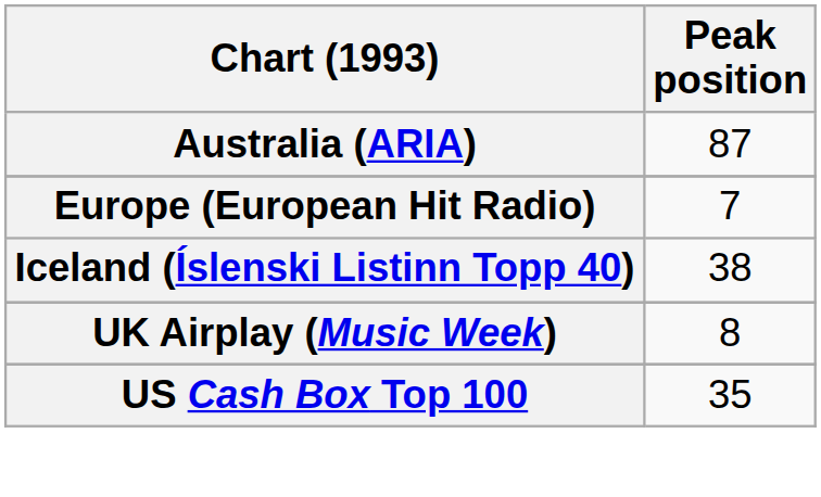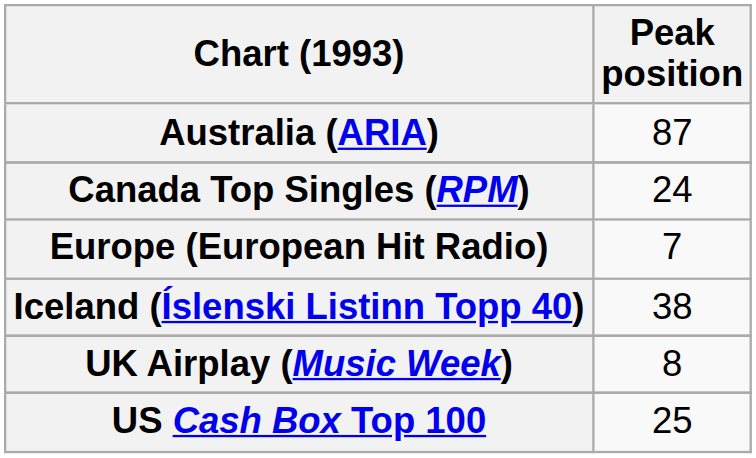+ row: Canada Top Singles (RPM) | 24
US Cash Box Top 100 | Peak position: 35 -> 25
